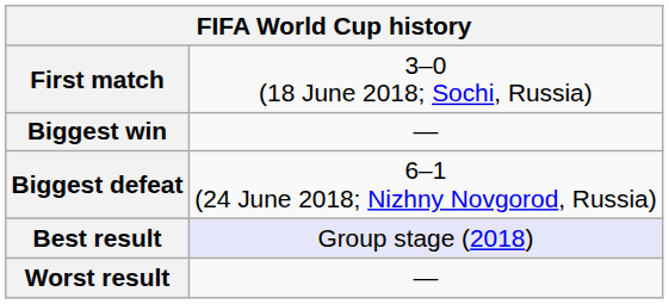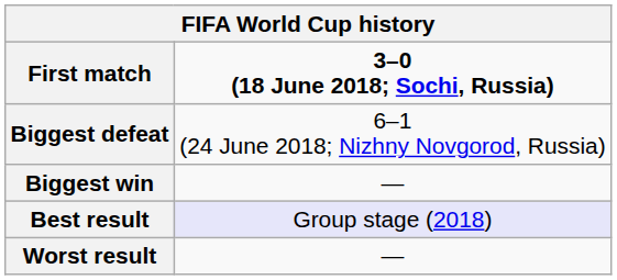First match | column 2: normal -> bold
rows swapped: Biggest win <-> Biggest defeat
